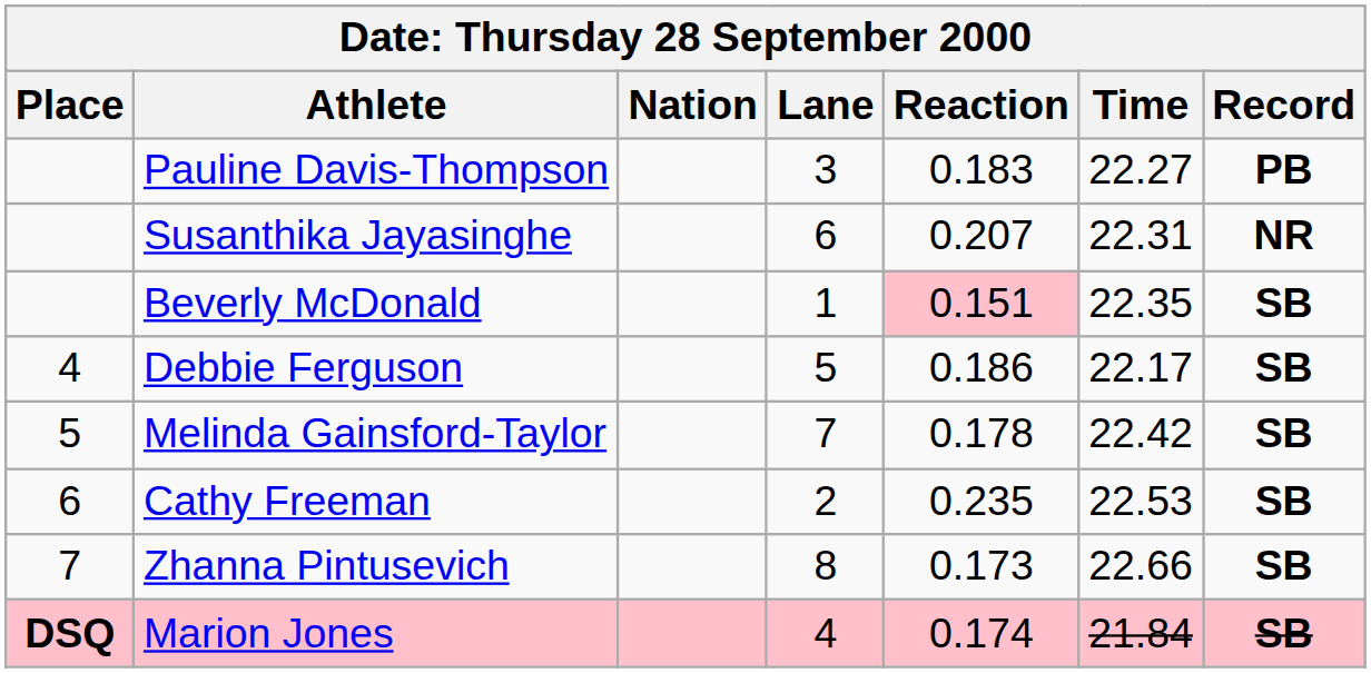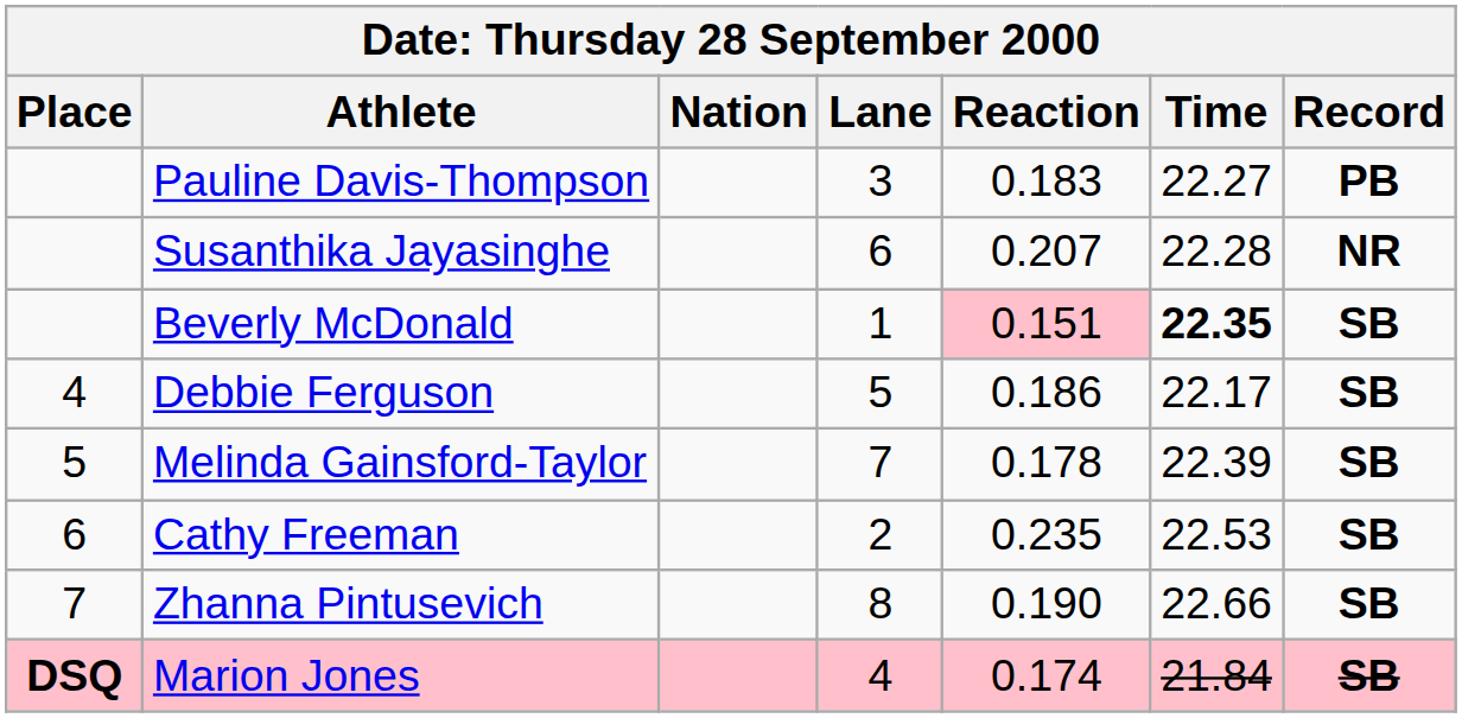Susanthika Jayasinghe | Time: 22.31 -> 22.28
Beverly McDonald | Time: normal -> bold
Melinda Gainsford-Taylor | Time: 22.42 -> 22.39
Zhanna Pintusevich | Reaction: 0.173 -> 0.190
